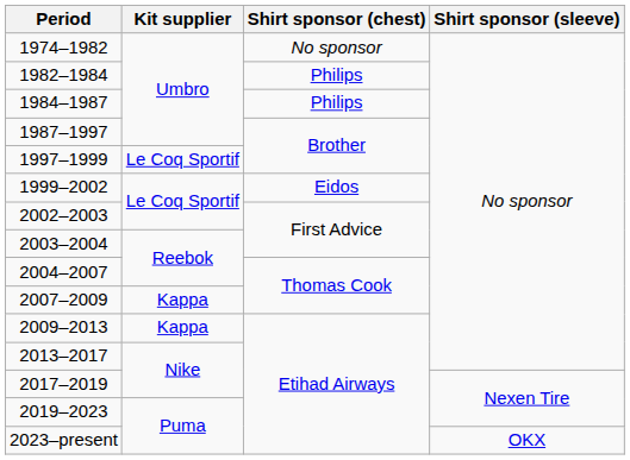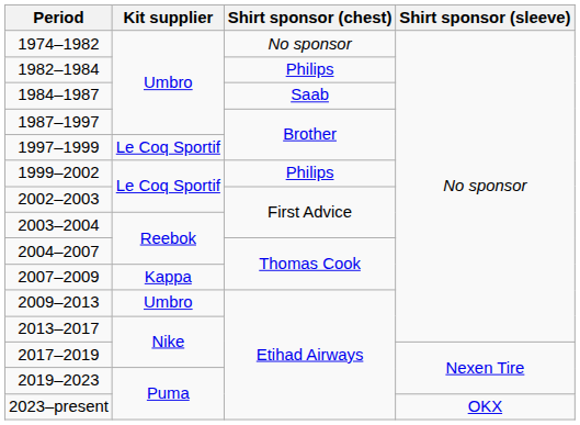1984–1987 | Shirt sponsor (chest): Philips -> Saab
1999–2002 | Shirt sponsor (chest): Eidos -> Philips
2009–2013 | Kit supplier: Kappa -> Umbro
